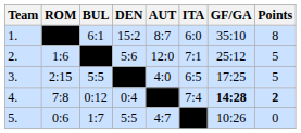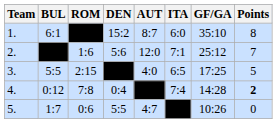columns swapped: ROM <-> BUL
2. | Points: 5 -> 7
4. | GF/GA: bold -> normal
